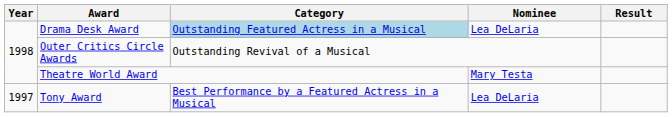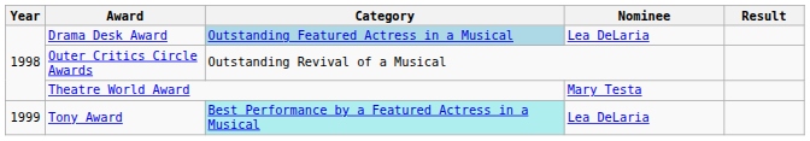Tony Award | Year: 1997 -> 1999
Tony Award | Category: no background -> paleturquoise background
